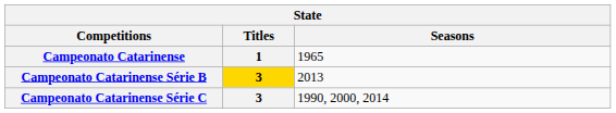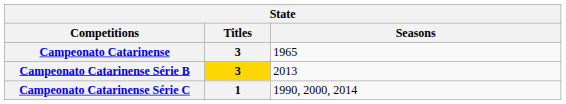Campeonato Catarinense | Titles: 1 -> 3
Campeonato Catarinense Série C | Titles: 3 -> 1
